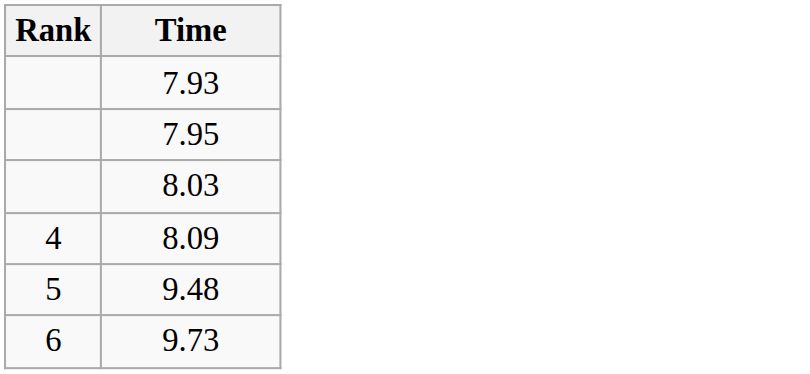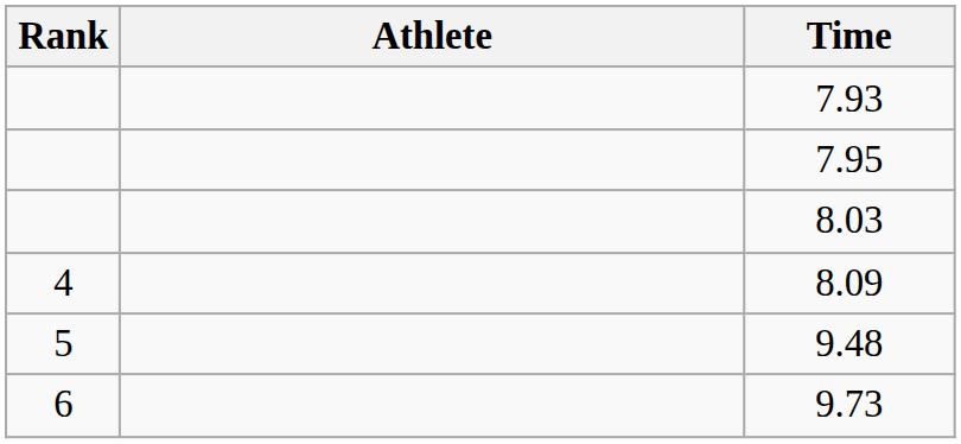+ column: Athlete
